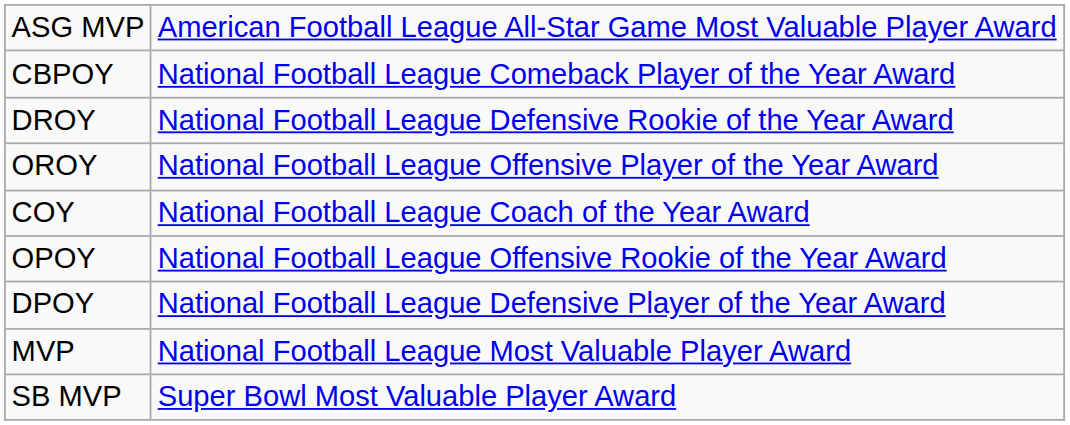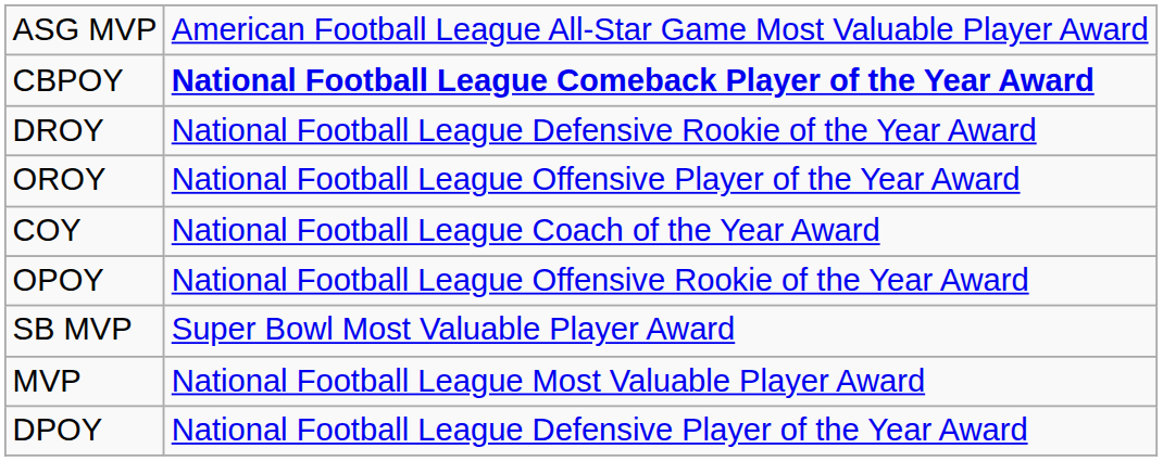CBPOY | column 2: normal -> bold
rows swapped: DPOY <-> SB MVP
